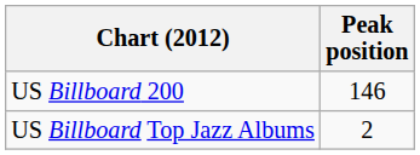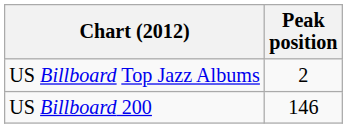rows swapped: US Billboard 200 <-> US Billboard Top Jazz Albums
